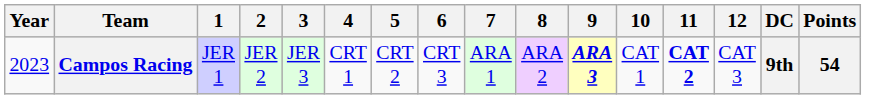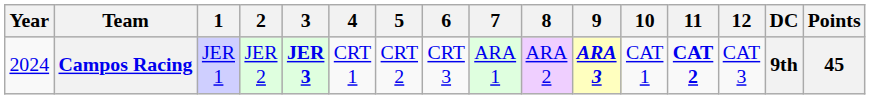Campos Racing | Year: 2023 -> 2024
Campos Racing | 3: normal -> bold
Campos Racing | Points: 54 -> 45
